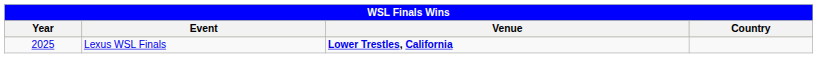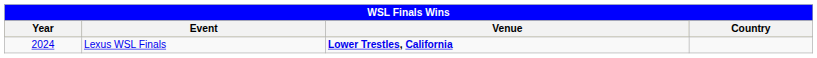Lexus WSL Finals | Year: 2025 -> 2024
